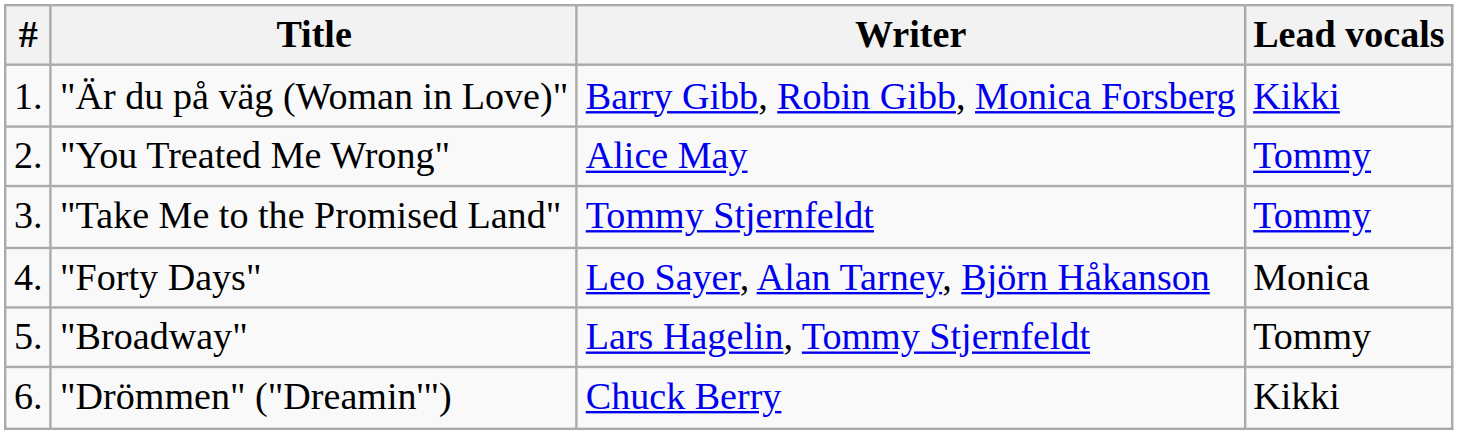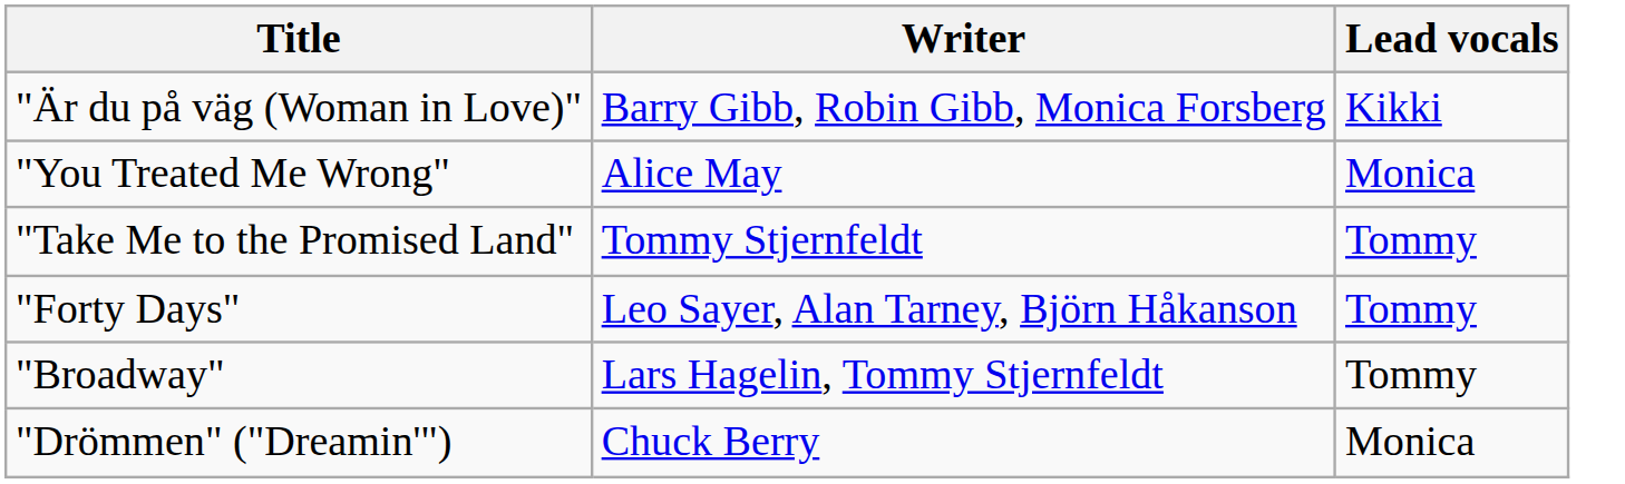- column: # | 1. | 2. | 3. | 4. | 5. | 6.
"You Treated Me Wrong" | Lead vocals: Tommy -> Monica
"Forty Days" | Lead vocals: Monica -> Tommy
"Drömmen" ("Dreamin'") | Lead vocals: Kikki -> Monica
